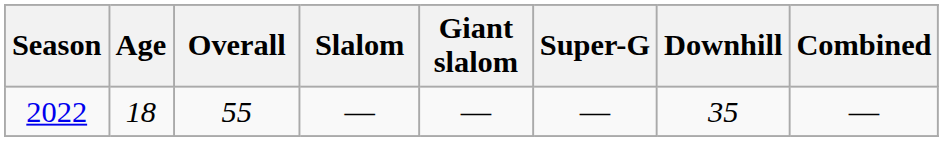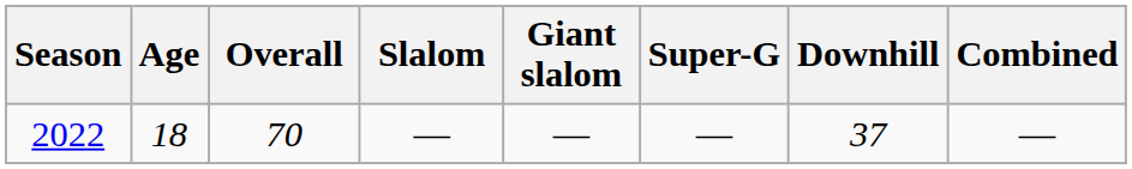2022 | Overall: 55 -> 70
2022 | Downhill: 35 -> 37
